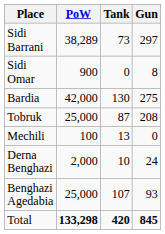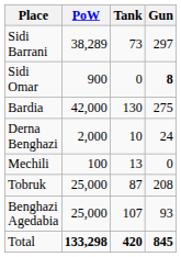Sidi Omar | Gun: normal -> bold
rows swapped: Tobruk <-> Derna Benghazi
